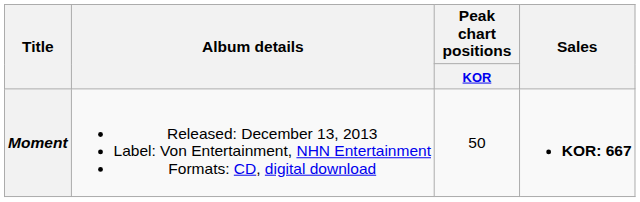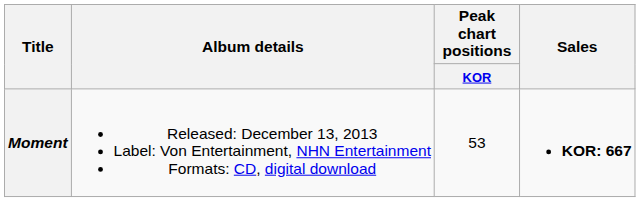Moment | Peak chart positions / KOR: 50 -> 53
